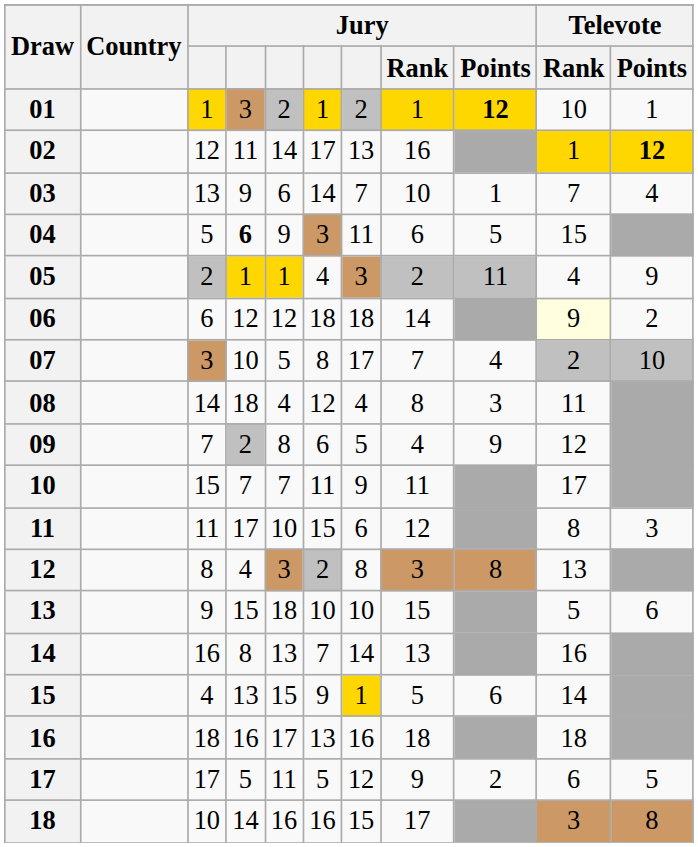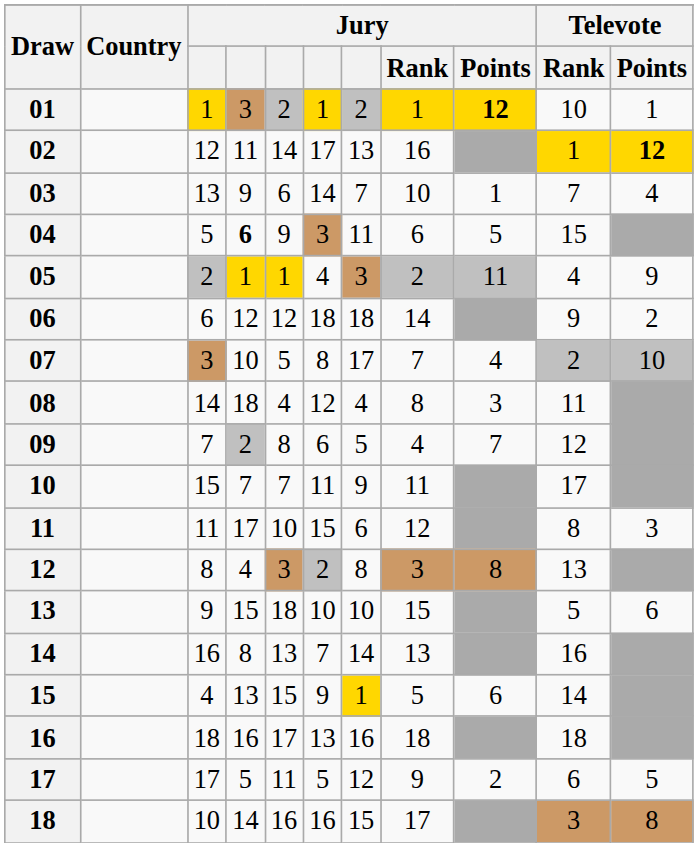06 | Televote / Rank: lightyellow background -> no background
09 | Jury / Points: 9 -> 7
